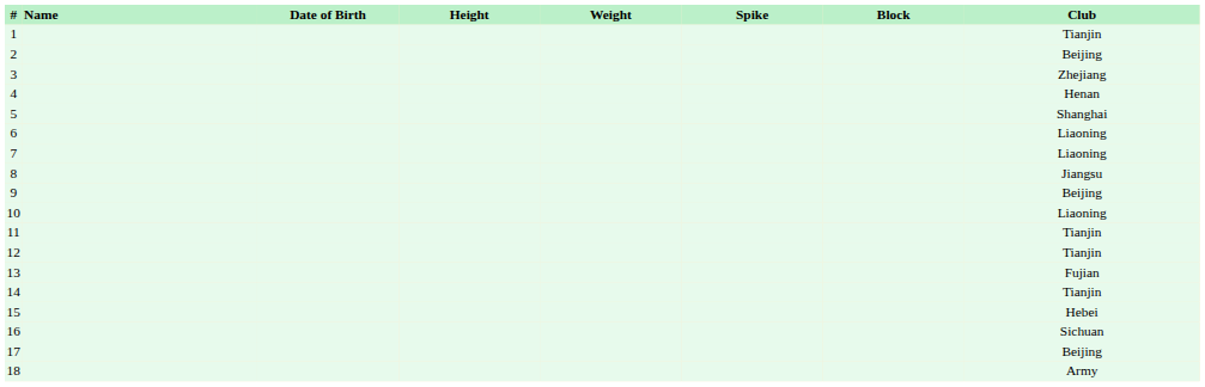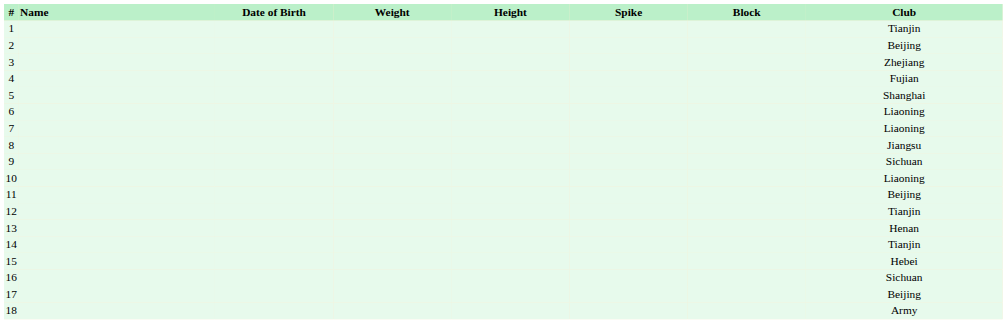columns swapped: Height <-> Weight
4 | Club: Henan -> Fujian
9 | Club: Beijing -> Sichuan
11 | Club: Tianjin -> Beijing
13 | Club: Fujian -> Henan
